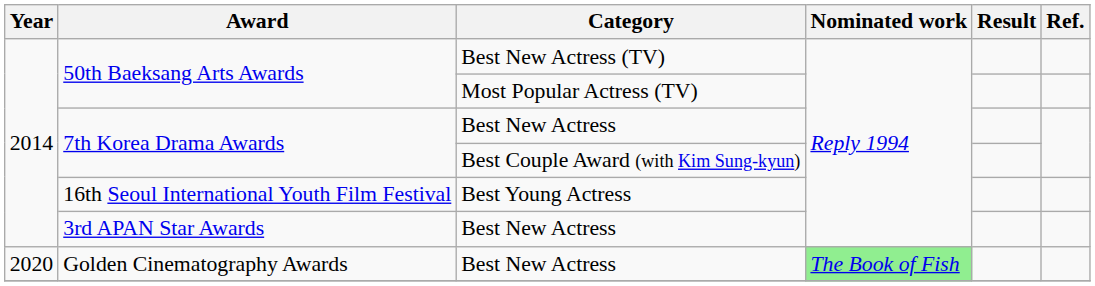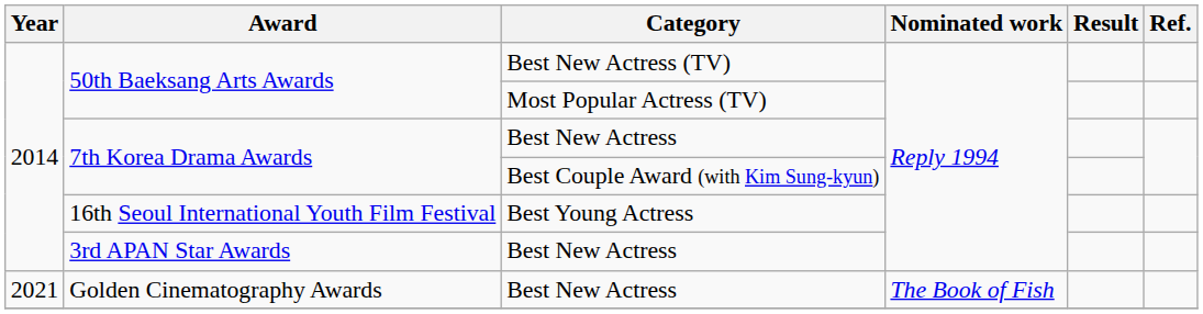Golden Cinematography Awards | Year: 2020 -> 2021
Golden Cinematography Awards | Nominated work: lightgreen background -> no background
